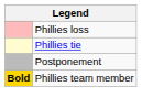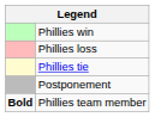+ row: Phillies win
Phillies team member | column 1: gold background -> no background
